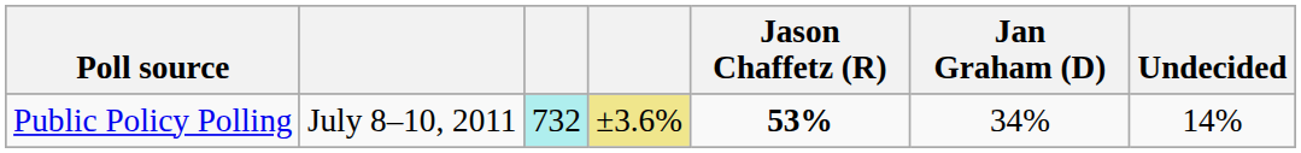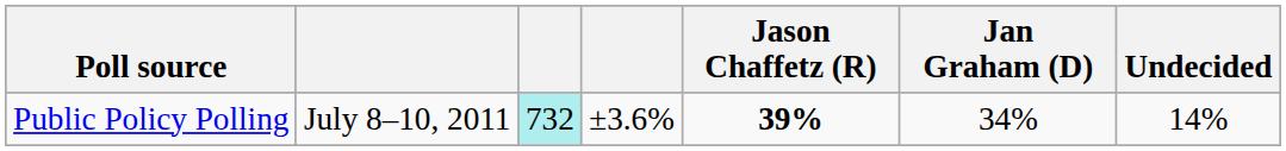Public Policy Polling | column 4: khaki background -> no background
Public Policy Polling | Jason Chaffetz (R): 53% -> 39%
